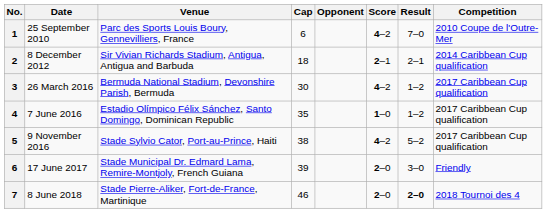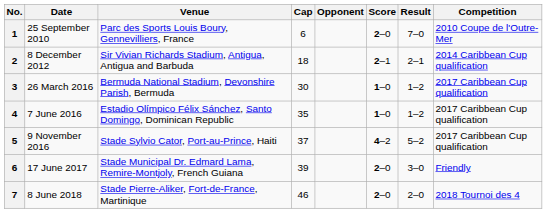25 September 2010 | Score: 4–2 -> 2–0
26 March 2016 | Score: 4–2 -> 1–0
9 November 2016 | Cap: 38 -> 37
8 June 2018 | Result: bold -> normal
